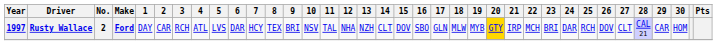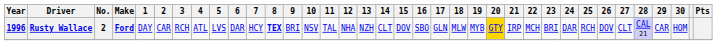Rusty Wallace | Year: 1997 -> 1996
Rusty Wallace | 8: normal -> bold
